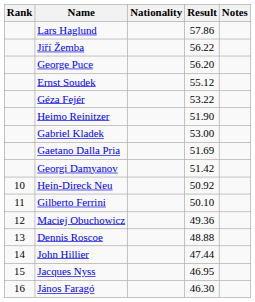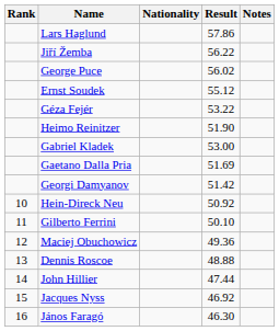George Puce | Result: 56.20 -> 56.02
Jacques Nyss | Result: 46.95 -> 46.92
